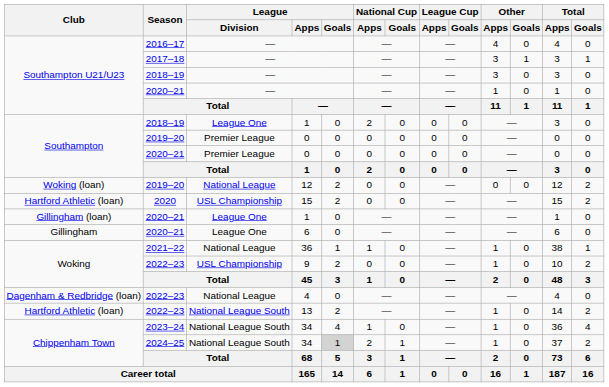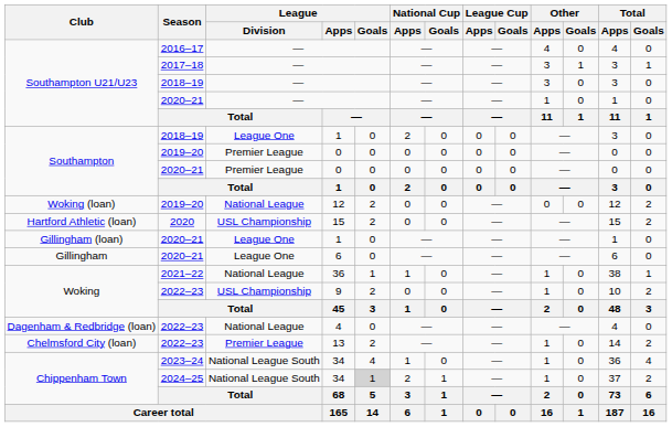13 | Club: Hartford Athletic (loan) -> Chelmsford City (loan)
13 | League / Division: National League South -> Premier League
